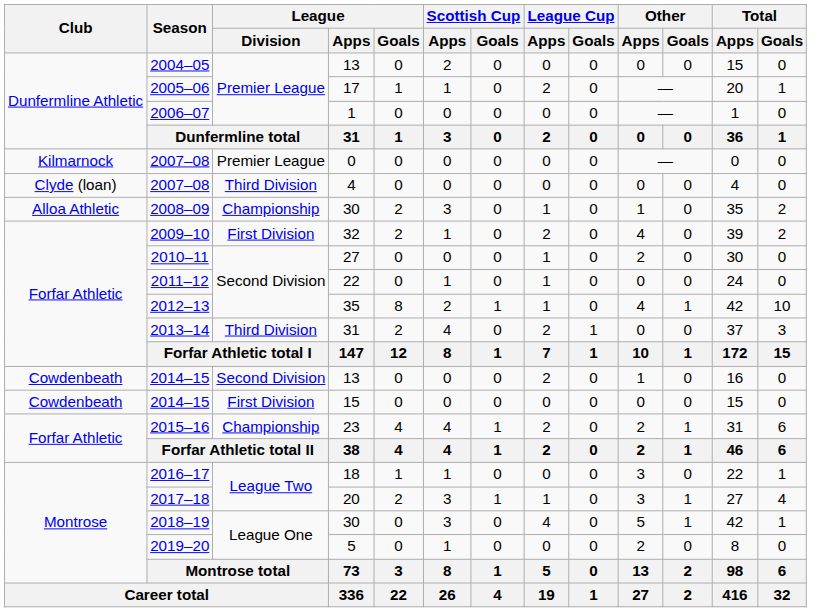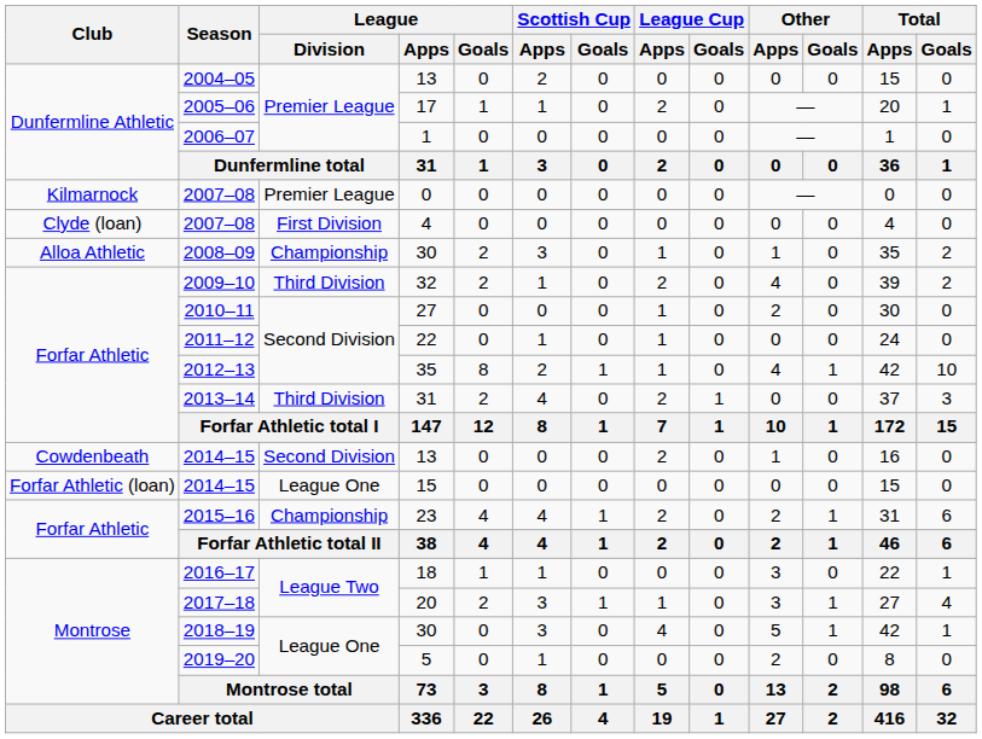2007–08 / 4 | League / Division: Third Division -> First Division
2009–10 | League / Division: First Division -> Third Division
2014–15 / 15 | Club: Cowdenbeath -> Forfar Athletic (loan)
2014–15 / 15 | League / Division: First Division -> League One
